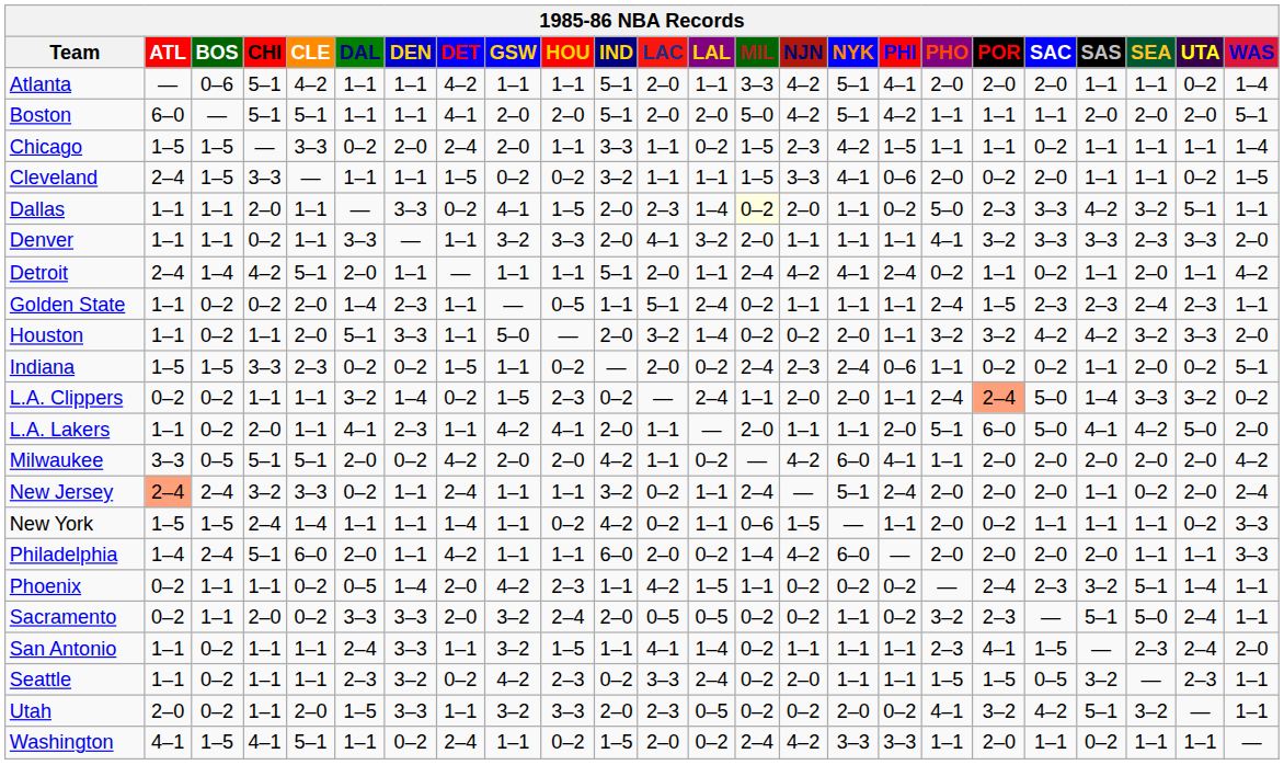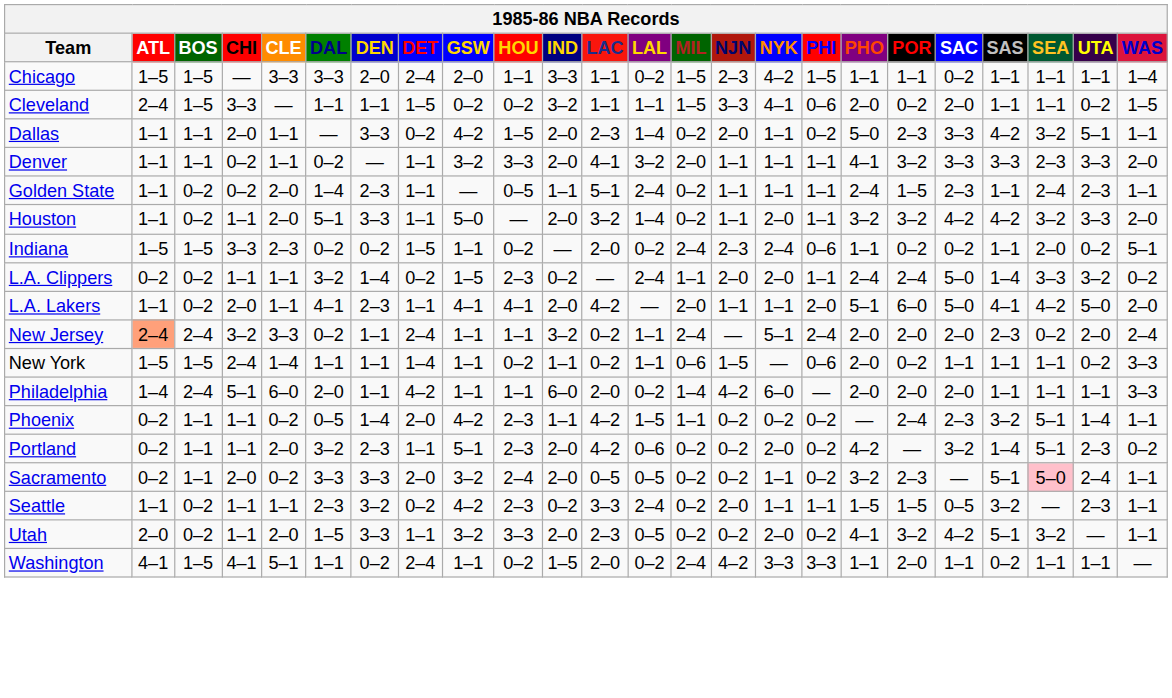- row: Atlanta | — | 0–6 | 5–1 | 4–2 | 1–1 | 1–1 | 4–2 | 1–1 | 1–1 | 5–1 | 2–0 | 1–1 | 3–3 | 4–2 | 5–1 | 4–1 | 2–0 | 2–0 | 2–0 | 1–1 | 1–1 | 0–2 | 1–4
- row: Boston | 6–0 | — | 5–1 | 5–1 | 1–1 | 1–1 | 4–1 | 2–0 | 2–0 | 5–1 | 2–0 | 2–0 | 5–0 | 4–2 | 5–1 | 4–2 | 1–1 | 1–1 | 1–1 | 2–0 | 2–0 | 2–0 | 5–1
Chicago | DAL: 0–2 -> 3–3
Dallas | GSW: 4–1 -> 4–2
Dallas | MIL: lightyellow background -> no background
Denver | DAL: 3–3 -> 0–2
- row: Detroit | 2–4 | 1–4 | 4–2 | 5–1 | 2–0 | 1–1 | — | 1–1 | 1–1 | 5–1 | 2–0 | 1–1 | 2–4 | 4–2 | 4–1 | 2–4 | 0–2 | 1–1 | 0–2 | 1–1 | 2–0 | 1–1 | 4–2
Golden State | SAS: 2–3 -> 1–1
Houston | NJN: 0–2 -> 1–1
L.A. Clippers | POR: lightsalmon background -> no background
L.A. Lakers | GSW: 4–2 -> 4–1
L.A. Lakers | LAC: 1–1 -> 4–2
- row: Milwaukee | 3–3 | 0–5 | 5–1 | 5–1 | 2–0 | 0–2 | 4–2 | 2–0 | 2–0 | 4–2 | 1–1 | 0–2 | — | 4–2 | 6–0 | 4–1 | 1–1 | 2–0 | 2–0 | 2–0 | 2–0 | 2–0 | 4–2
New Jersey | SAS: 1–1 -> 2–3
New York | IND: 4–2 -> 1–1
New York | PHI: 1–1 -> 0–6
Philadelphia | SAS: 2–0 -> 1–1
+ row: Portland | 0–2 | 1–1 | 1–1 | 2–0 | 3–2 | 2–3 | 1–1 | 5–1 | 2–3 | 2–0 | 4–2 | 0–6 | 0–2 | 0–2 | 2–0 | 0–2 | 4–2 | — | 3–2 | 1–4 | 5–1 | 2–3 | 0–2
Sacramento | SEA: no background -> pink background
- row: San Antonio | 1–1 | 0–2 | 1–1 | 1–1 | 2–4 | 3–3 | 1–1 | 3–2 | 1–5 | 1–1 | 4–1 | 1–4 | 0–2 | 1–1 | 1–1 | 1–1 | 2–3 | 4–1 | 1–5 | — | 2–3 | 2–4 | 2–0
